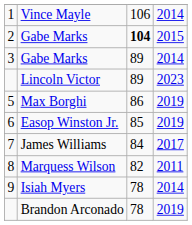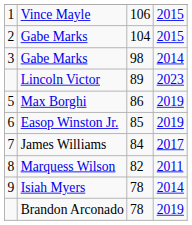Vince Mayle | column 4: 2014 -> 2015
2 / Gabe Marks | column 3: bold -> normal
3 / Gabe Marks | column 3: 89 -> 98
